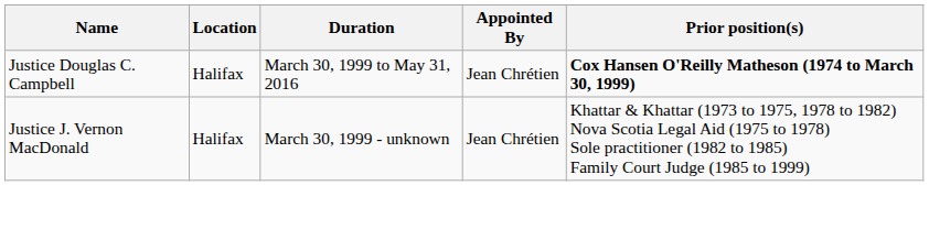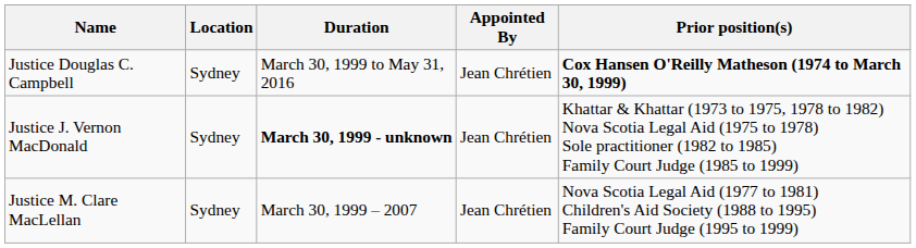Justice Douglas C. Campbell | Location: Halifax -> Sydney
Justice J. Vernon MacDonald | Location: Halifax -> Sydney
Justice J. Vernon MacDonald | Duration: normal -> bold
+ row: Justice M. Clare MacLellan | Sydney | March 30, 1999 – 2007 | Jean Chrétien | Nova Scotia Legal Aid (1977 to 1981) Children's Aid Society (1988 to 1995) Family Court Judge (1995 to 1999)
